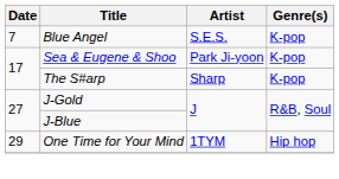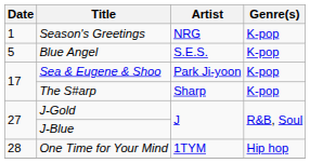+ row: 1 | Season's Greetings | NRG | K-pop
Blue Angel | Date: 7 -> 5
One Time for Your Mind | Date: 29 -> 28
